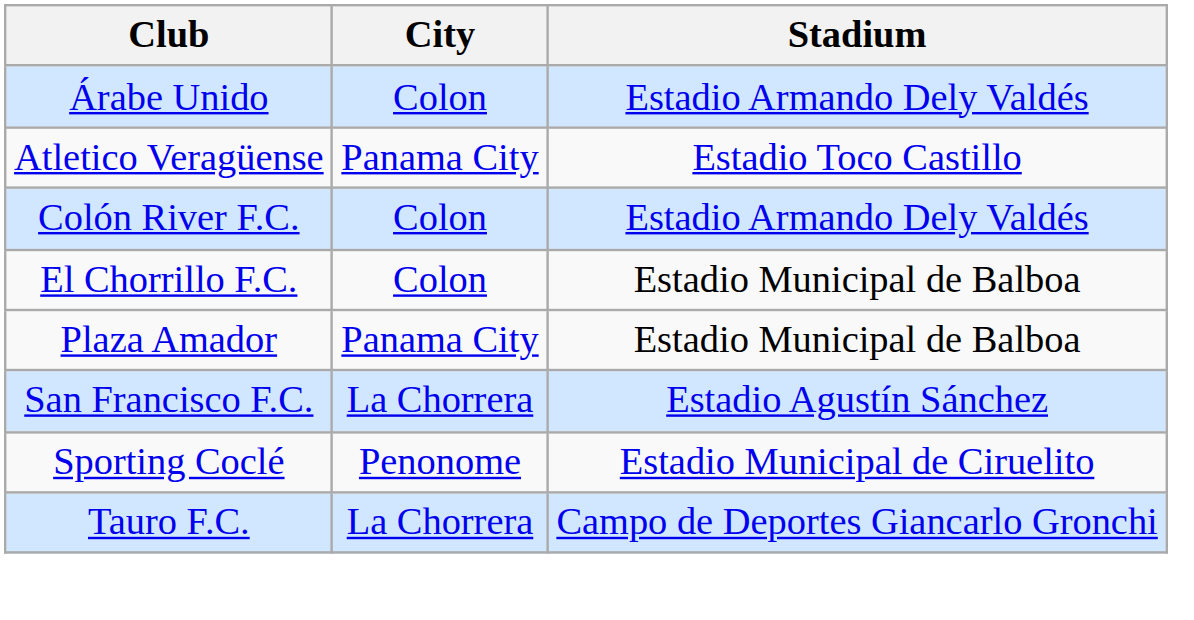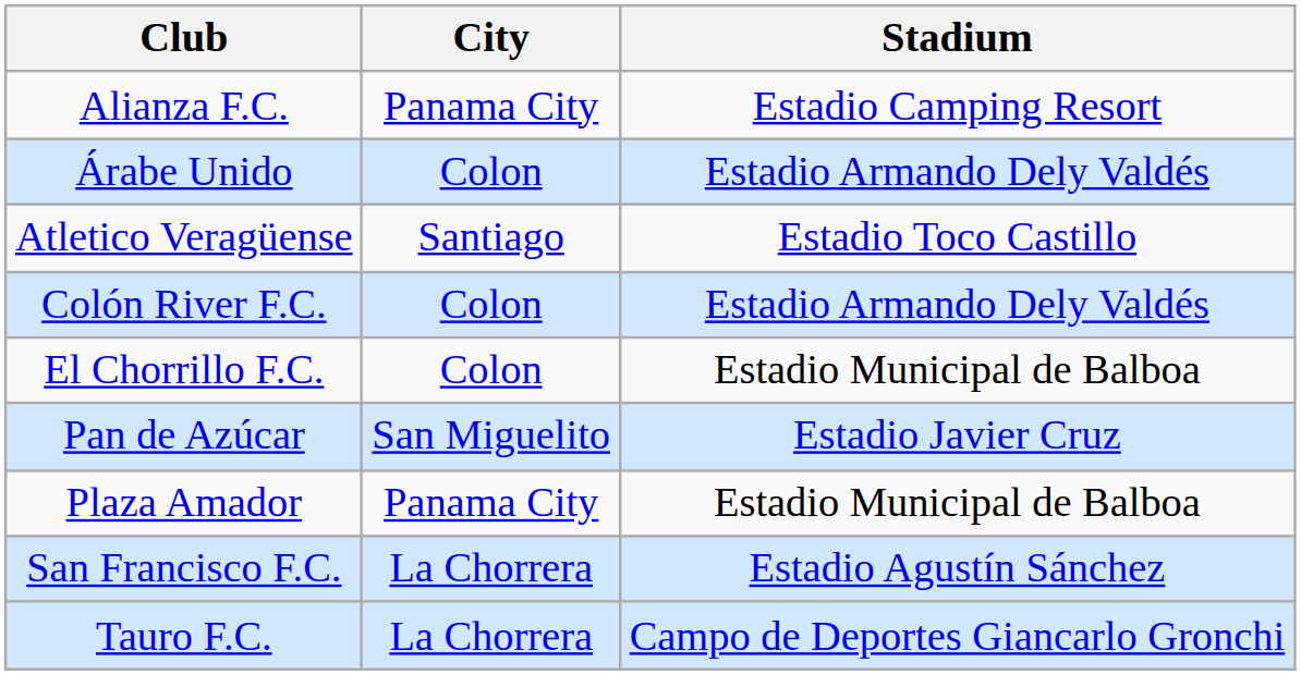+ row: Alianza F.C. | Panama City | Estadio Camping Resort
Atletico Veragüense | City: Panama City -> Santiago
+ row: Pan de Azúcar | San Miguelito | Estadio Javier Cruz
- row: Sporting Coclé | Penonome | Estadio Municipal de Ciruelito
